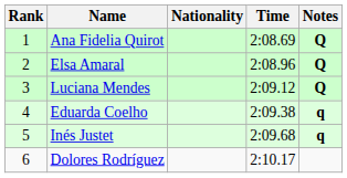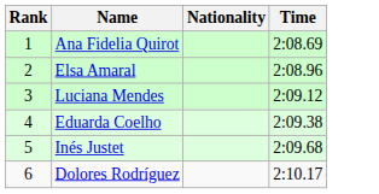- column: Notes | Q | Q | Q | q | q
